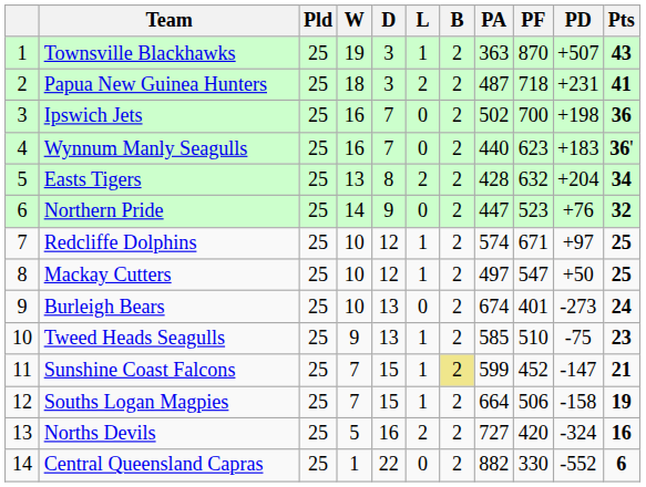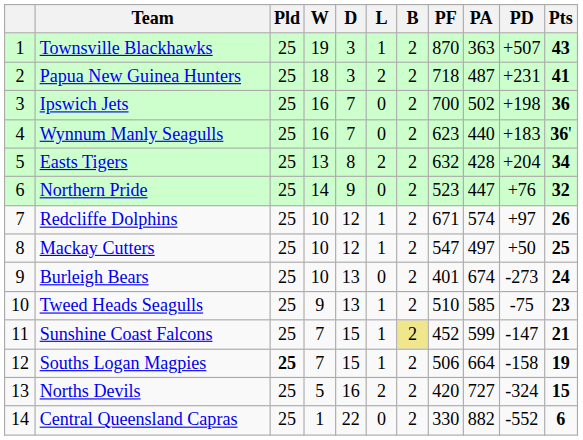columns swapped: PF <-> PA
Redcliffe Dolphins | Pts: 25 -> 26
Souths Logan Magpies | Pld: normal -> bold
Norths Devils | Pts: 16 -> 15
